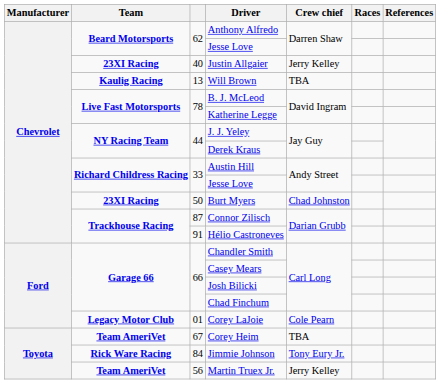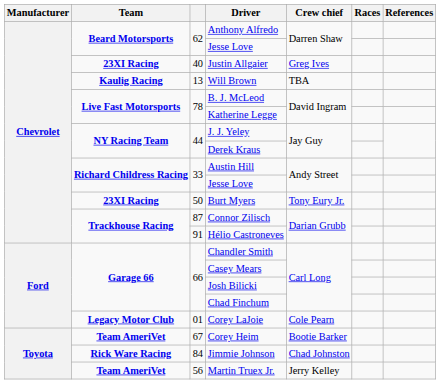Justin Allgaier | Crew chief: Jerry Kelley -> Greg Ives
Burt Myers | Crew chief: Chad Johnston -> Tony Eury Jr.
Corey Heim | Crew chief: TBA -> Bootie Barker
Jimmie Johnson | Crew chief: Tony Eury Jr. -> Chad Johnston
